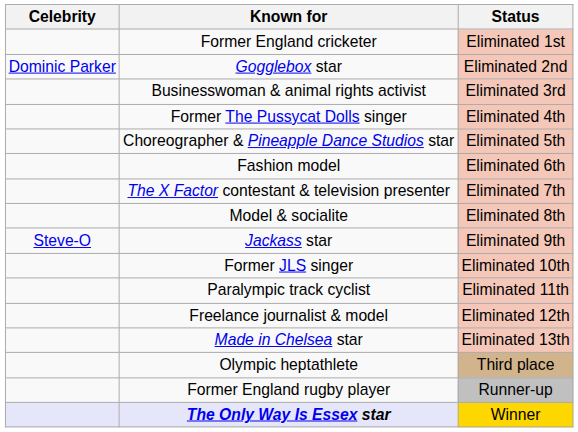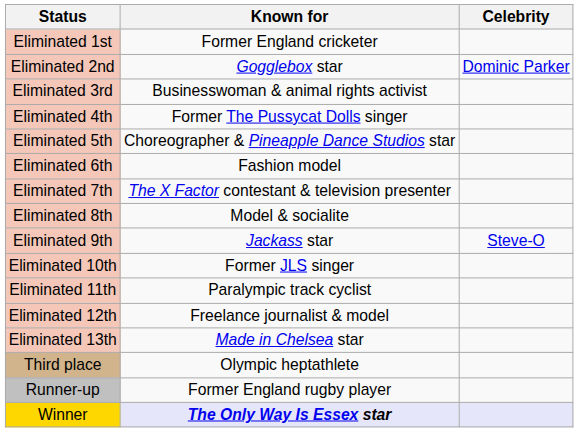columns swapped: Celebrity <-> Status
